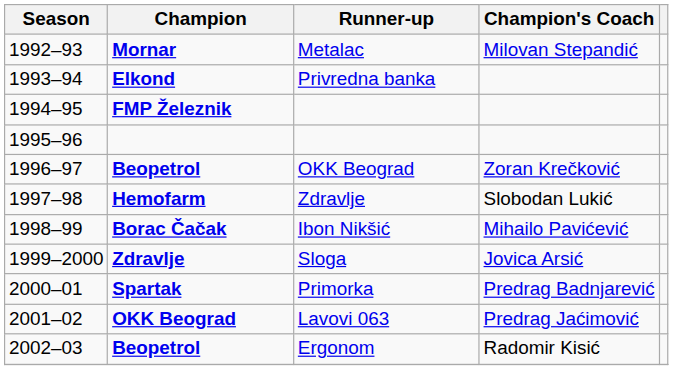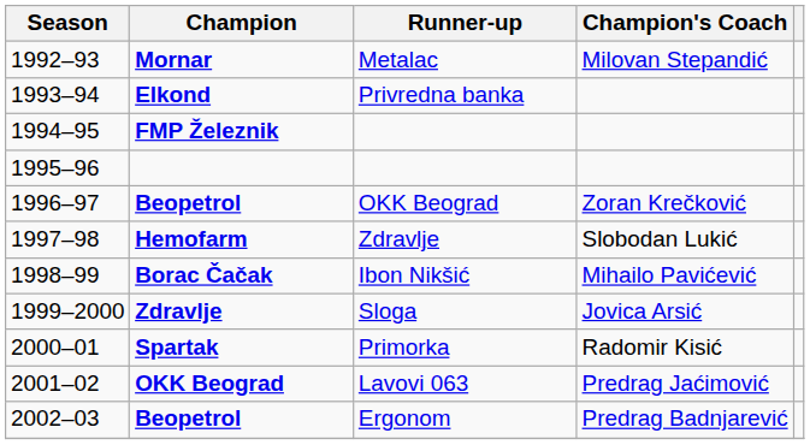Spartak | Champion's Coach: Predrag Badnjarević -> Radomir Kisić
Beopetrol / Ergonom | Champion's Coach: Radomir Kisić -> Predrag Badnjarević
